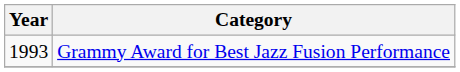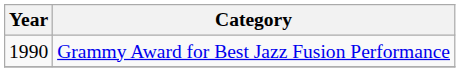Grammy Award for Best Jazz Fusion Performance | Year: 1993 -> 1990
